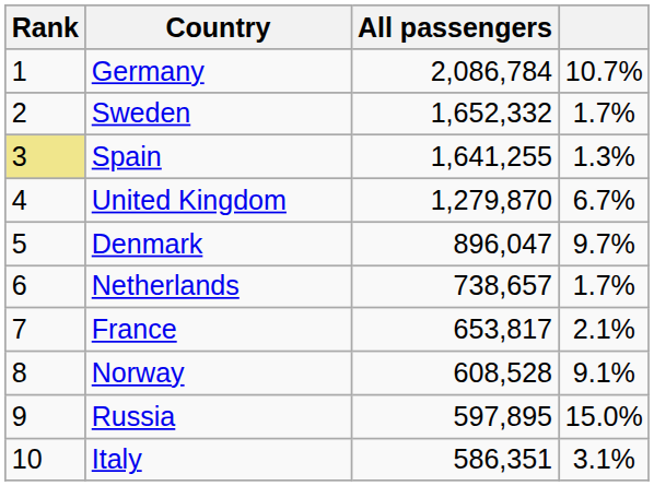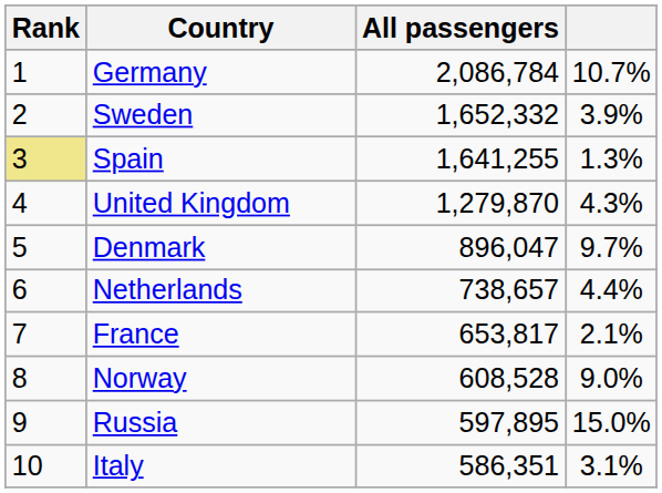Sweden | column 4: 1.7% -> 3.9%
United Kingdom | column 4: 6.7% -> 4.3%
Netherlands | column 4: 1.7% -> 4.4%
Norway | column 4: 9.1% -> 9.0%
